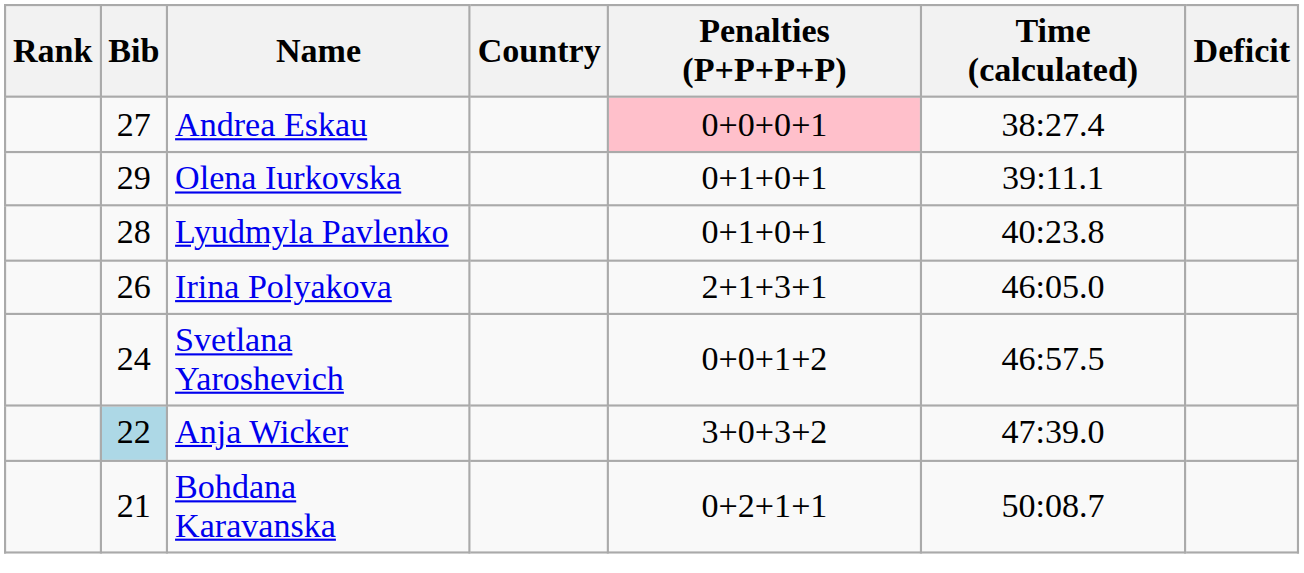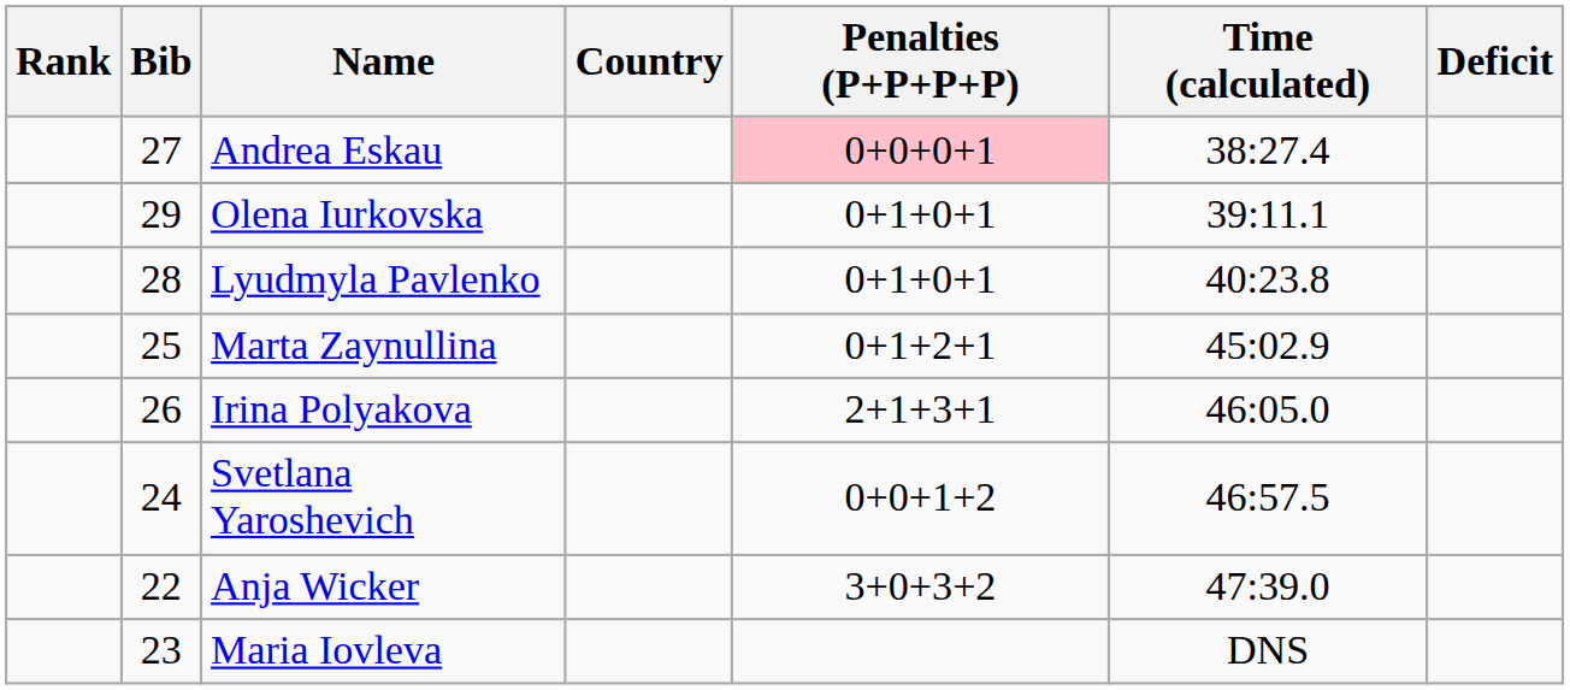+ row: 25 | Marta Zaynullina | 0+1+2+1 | 45:02.9
Anja Wicker | Bib: lightblue background -> no background
- row: 21 | Bohdana Karavanska | 0+2+1+1 | 50:08.7
+ row: 23 | Maria Iovleva | DNS
